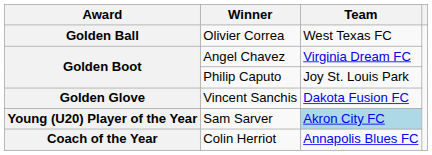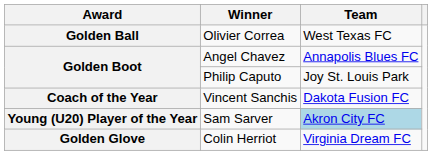Angel Chavez | Team: Virginia Dream FC -> Annapolis Blues FC
Vincent Sanchis | Award: Golden Glove -> Coach of the Year
Colin Herriot | Award: Coach of the Year -> Golden Glove
Colin Herriot | Team: Annapolis Blues FC -> Virginia Dream FC
